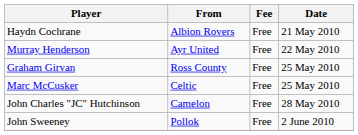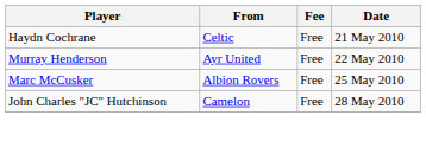Haydn Cochrane | From: Albion Rovers -> Celtic
- row: Graham Girvan | Ross County | Free | 25 May 2010
Marc McCusker | From: Celtic -> Albion Rovers
- row: John Sweeney | Pollok | Free | 2 June 2010
